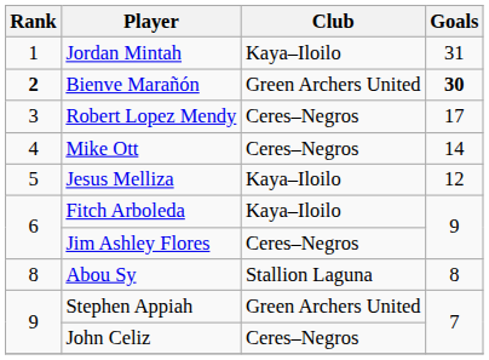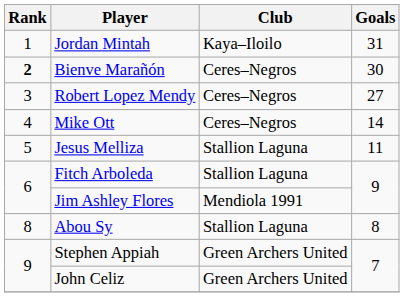Bienve Marañón | Club: Green Archers United -> Ceres–Negros
Bienve Marañón | Goals: bold -> normal
Robert Lopez Mendy | Goals: 17 -> 27
Jesus Melliza | Club: Kaya–Iloilo -> Stallion Laguna
Jesus Melliza | Goals: 12 -> 11
Fitch Arboleda | Club: Kaya–Iloilo -> Stallion Laguna
Jim Ashley Flores | Club: Ceres–Negros -> Mendiola 1991
John Celiz | Club: Ceres–Negros -> Green Archers United
